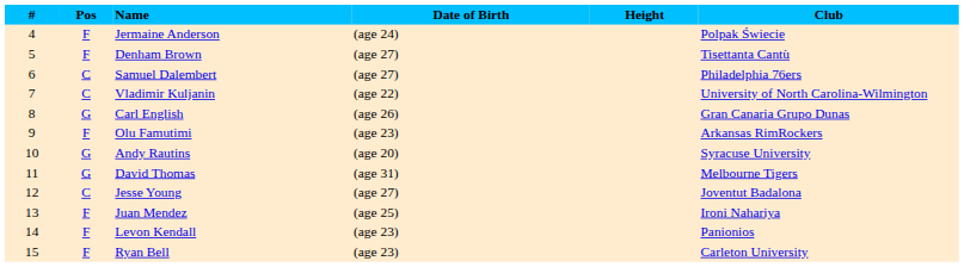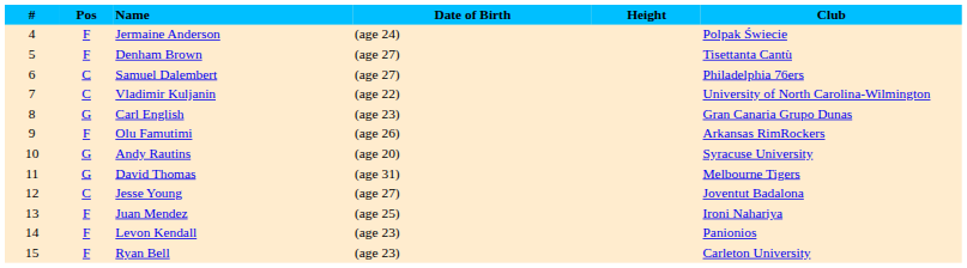Carl English | Date of Birth: (age 26) -> (age 23)
Olu Famutimi | Date of Birth: (age 23) -> (age 26)
